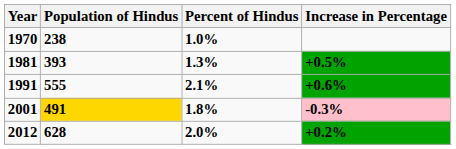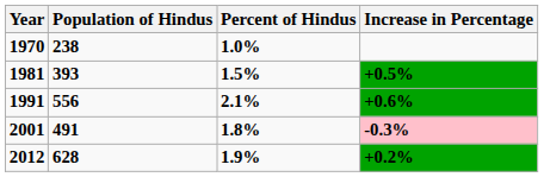1981 | Percent of Hindus: 1.3% -> 1.5%
1991 | Population of Hindus: 555 -> 556
2001 | Population of Hindus: gold background -> no background
2012 | Percent of Hindus: 2.0% -> 1.9%
